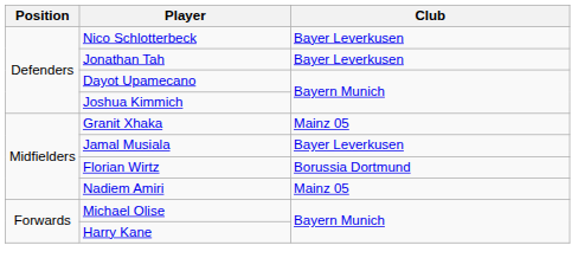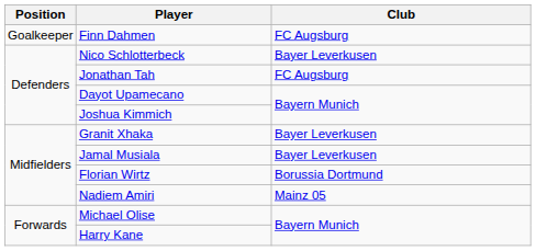+ row: Goalkeeper | Finn Dahmen | FC Augsburg
Jonathan Tah | Club: Bayer Leverkusen -> FC Augsburg
Granit Xhaka | Club: Mainz 05 -> Bayer Leverkusen
